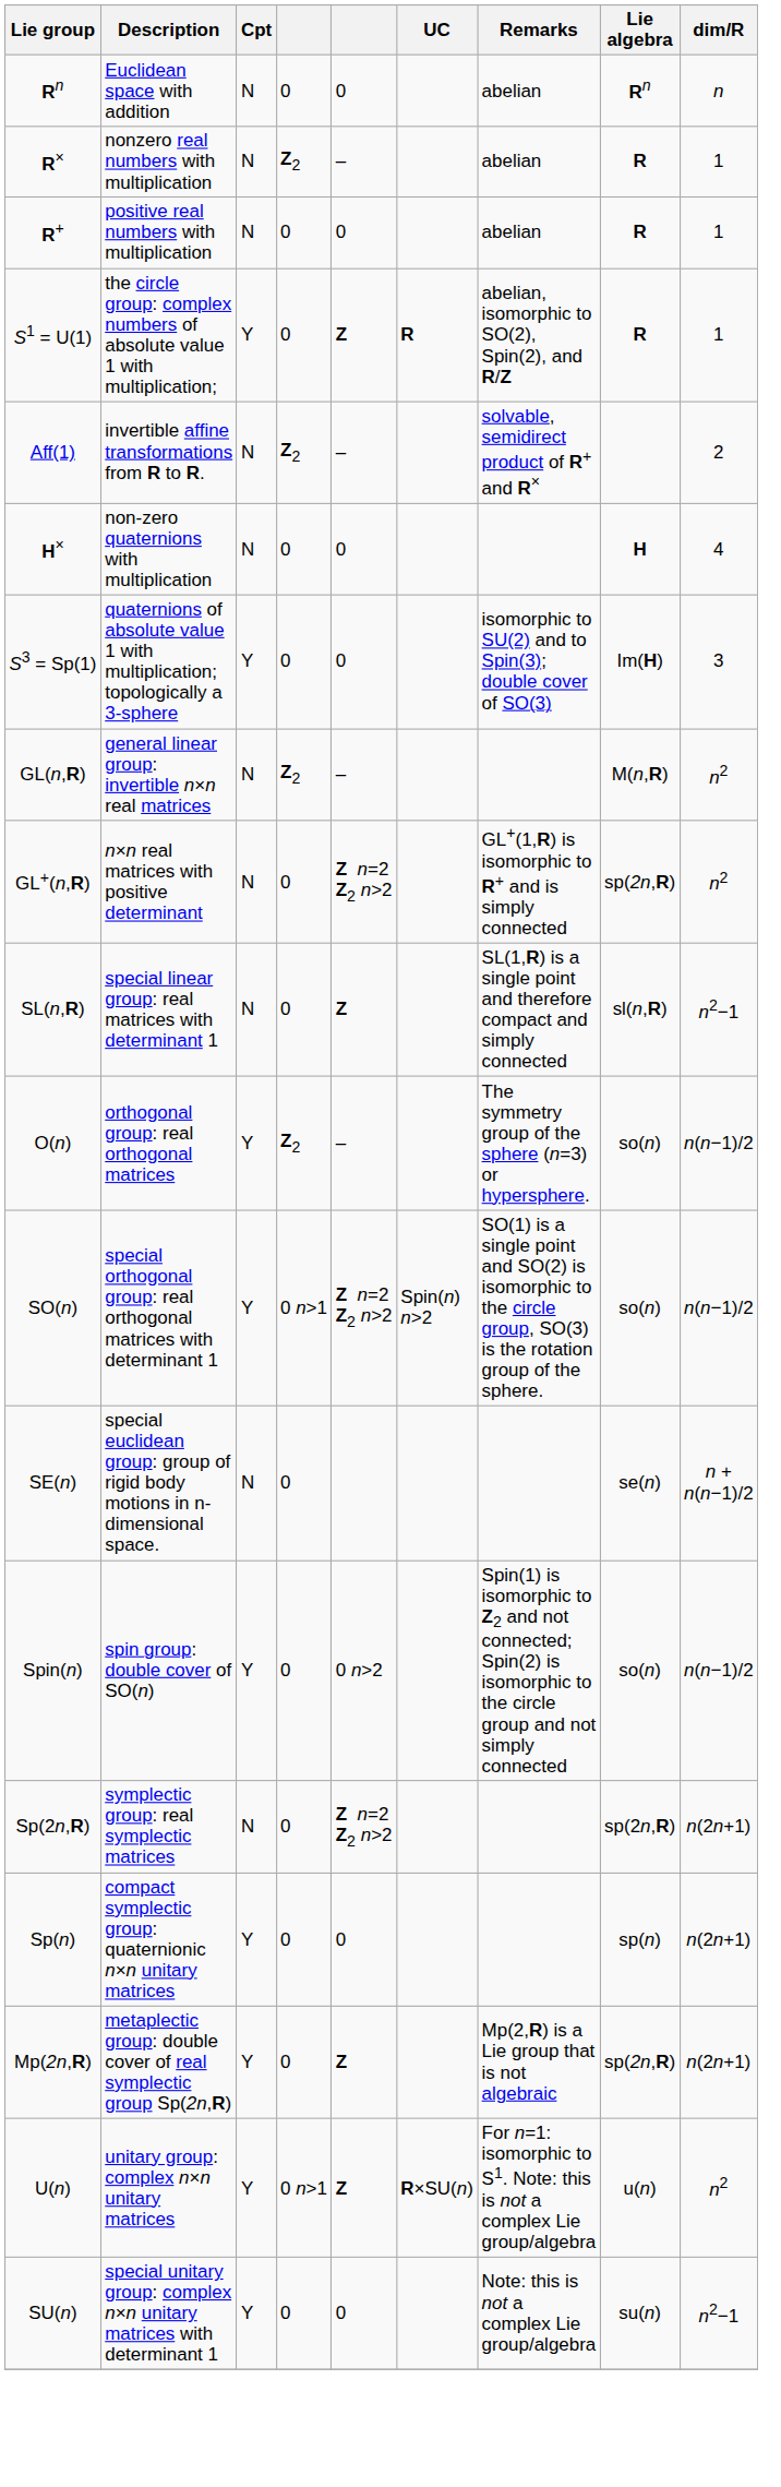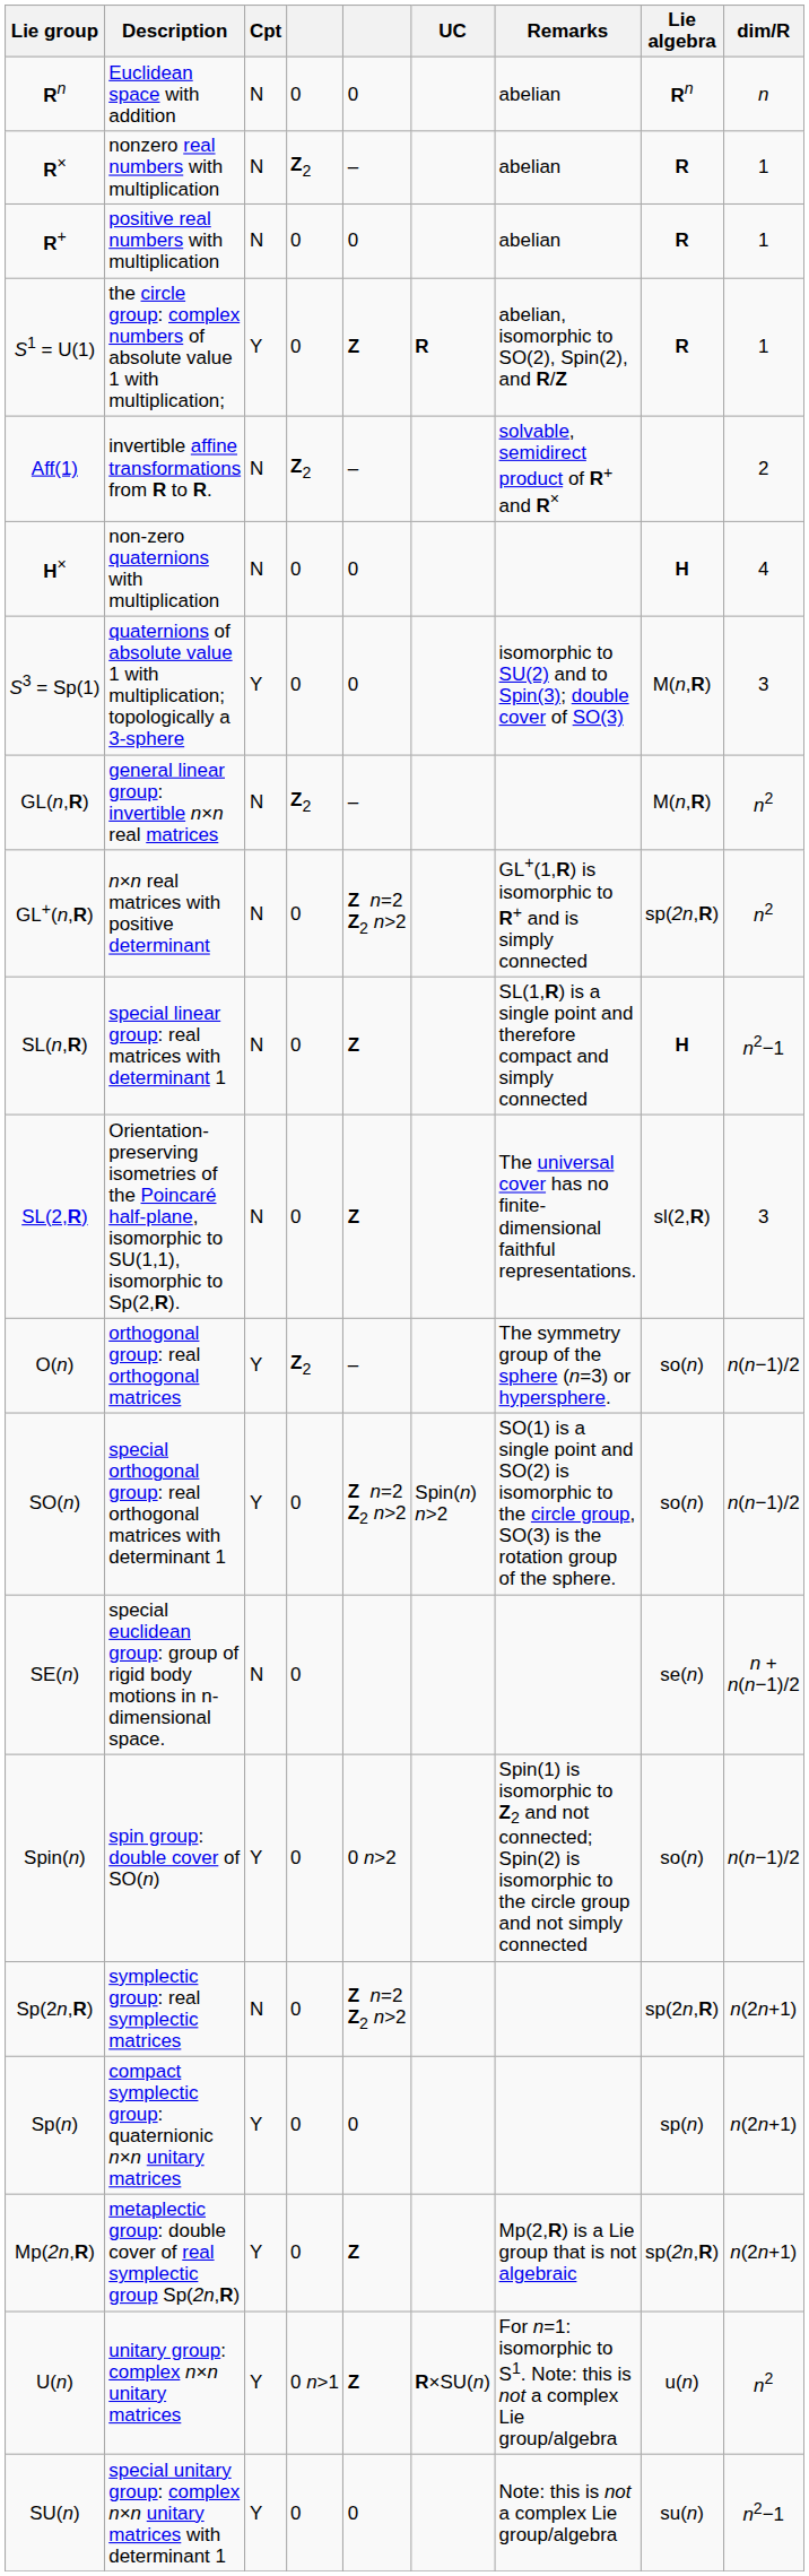S3 = Sp(1) | Lie algebra: Im(H) -> M(n,R)
SL(n,R) | Lie algebra: sl(n,R) -> H
+ row: SL(2,R) | Orientation-preserving isometries of the Poincaré half-plane, isomorphic to SU(1,1), isomorphic to Sp(2,R). | N | 0 | Z | The universal cover has no finite-dimensional faithful representations. | sl(2,R) | 3
SO(n) | column 4: 0 n>1 -> 0
